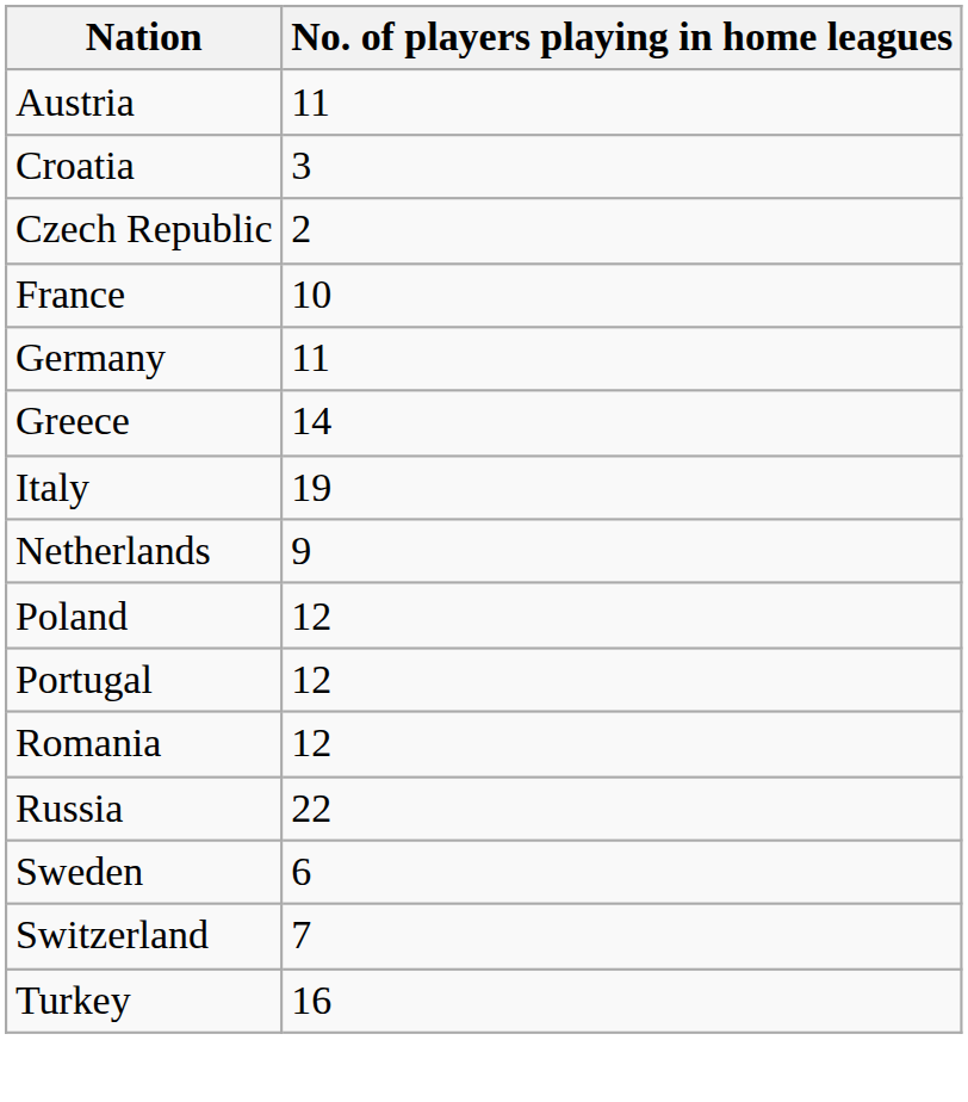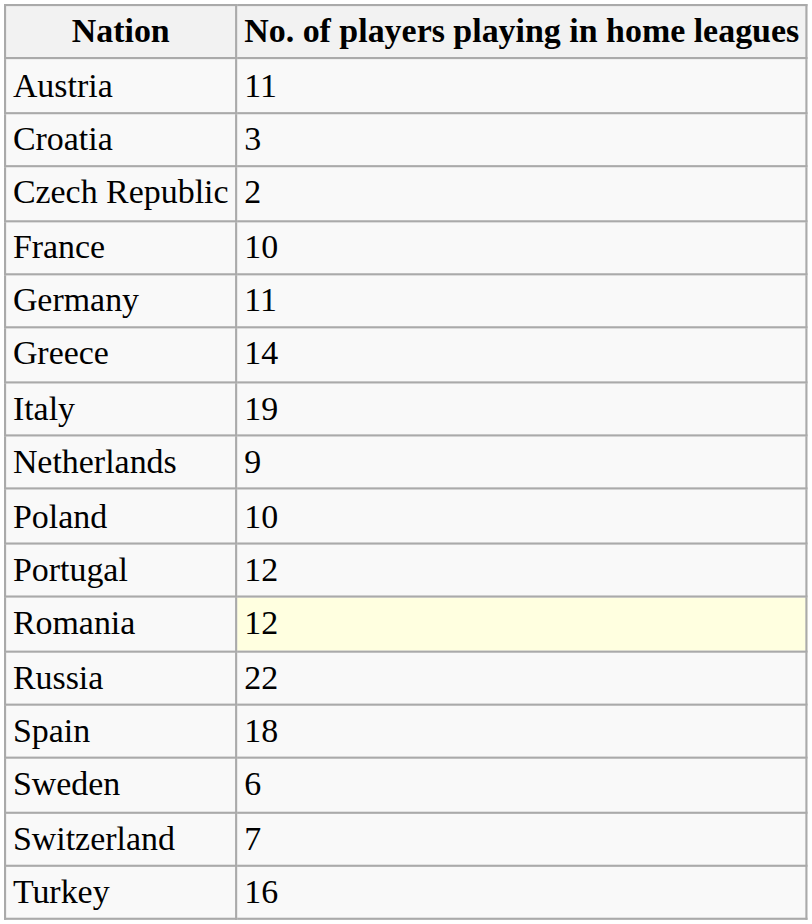Poland | No. of players playing in home leagues: 12 -> 10
Romania | No. of players playing in home leagues: no background -> lightyellow background
+ row: Spain | 18
